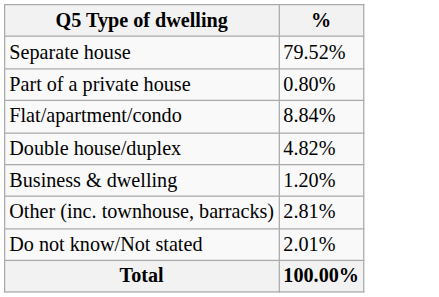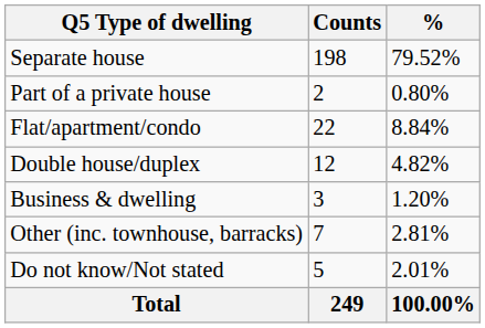+ column: Counts | 198 | 2 | 22 | 12 | 3 | 7 | 5 | 249
